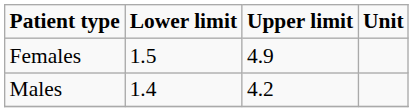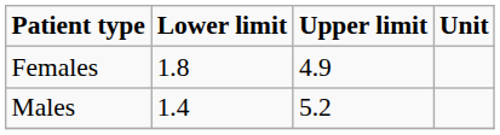Females | Lower limit: 1.5 -> 1.8
Males | Upper limit: 4.2 -> 5.2
